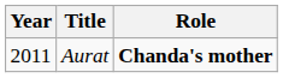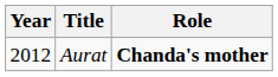Aurat | Year: 2011 -> 2012
